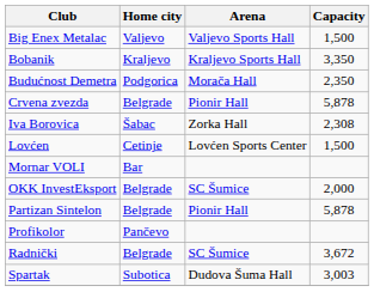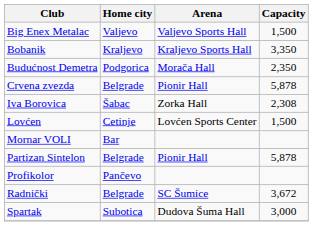- row: OKK InvestEksport | Belgrade | SC Šumice | 2,000
Spartak | Capacity: 3,003 -> 3,000
